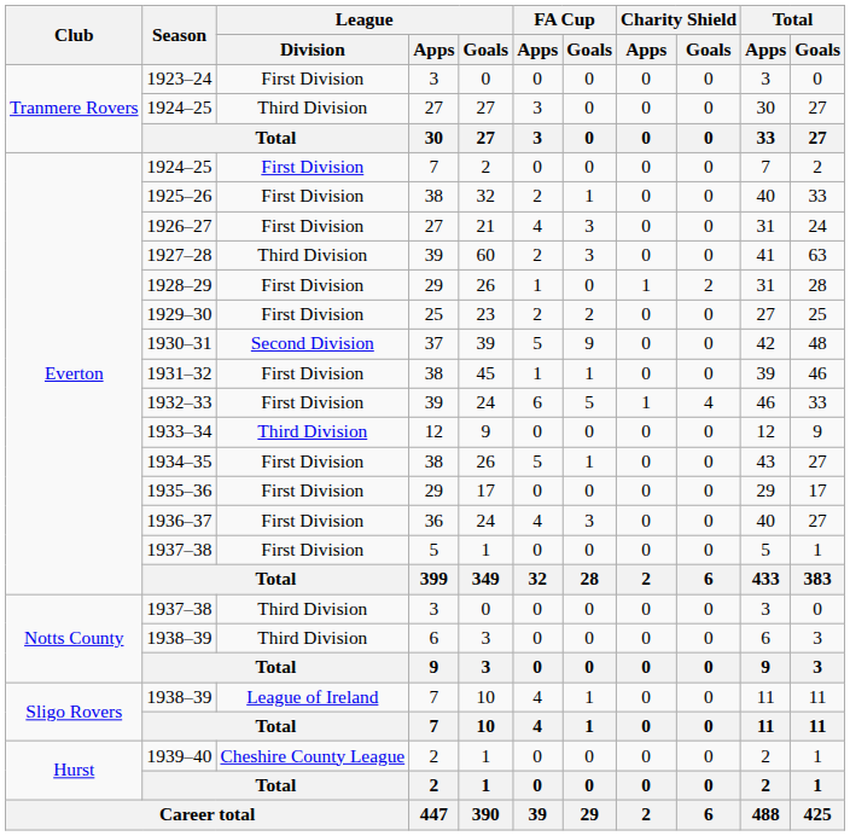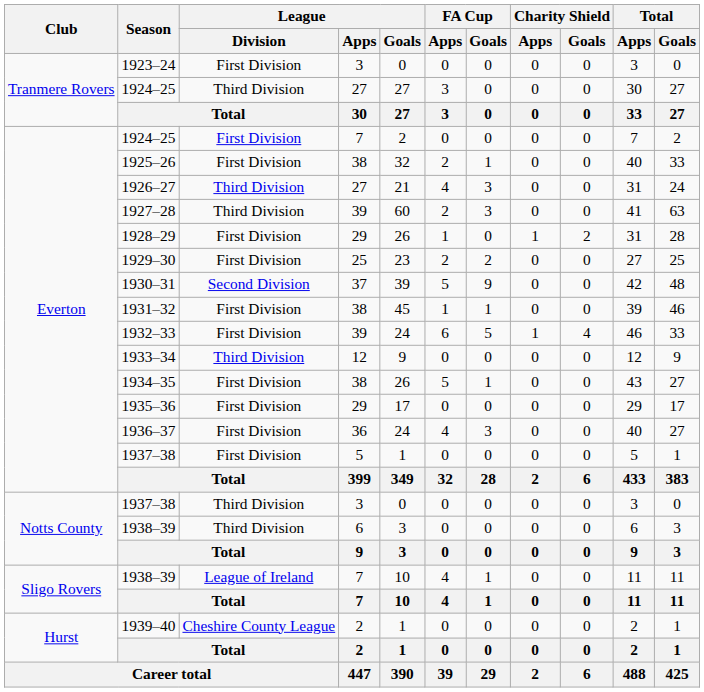1926–27 | League / Division: First Division -> Third Division
